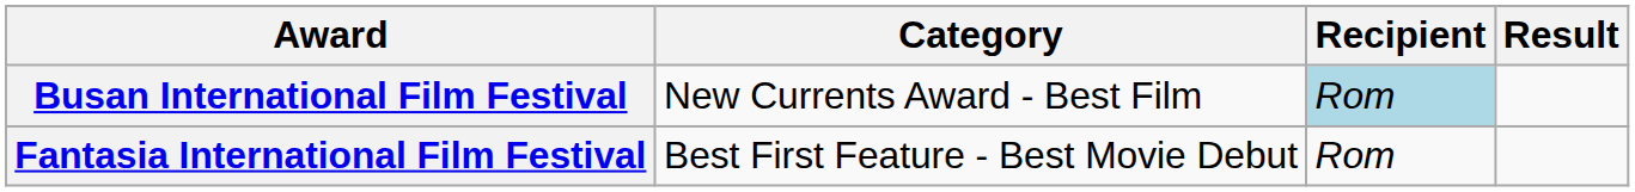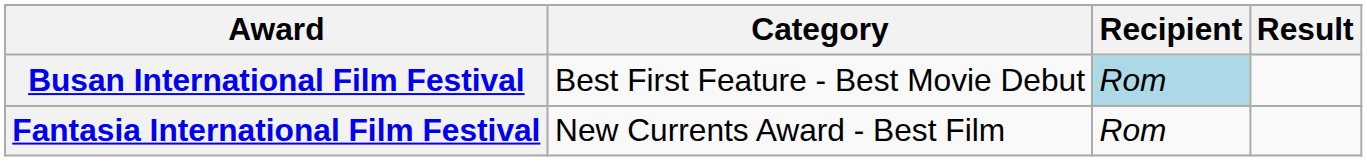Busan International Film Festival | Category: New Currents Award - Best Film -> Best First Feature - Best Movie Debut
Fantasia International Film Festival | Category: Best First Feature - Best Movie Debut -> New Currents Award - Best Film
